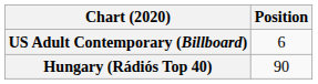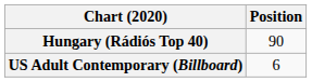rows swapped: Hungary (Rádiós Top 40) <-> US Adult Contemporary (Billboard)
